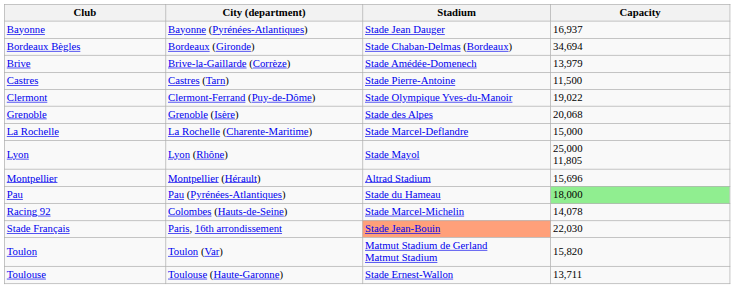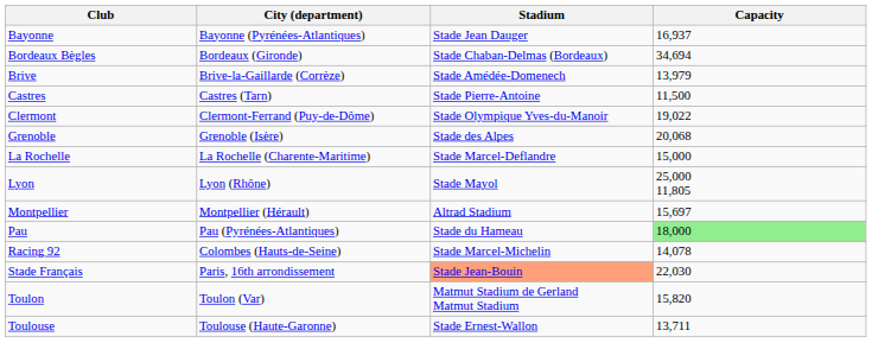Montpellier | Capacity: 15,696 -> 15,697
